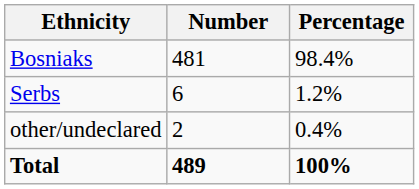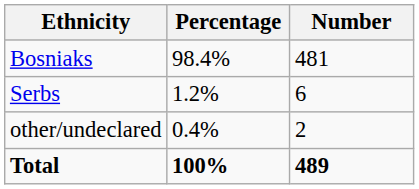columns swapped: Number <-> Percentage
